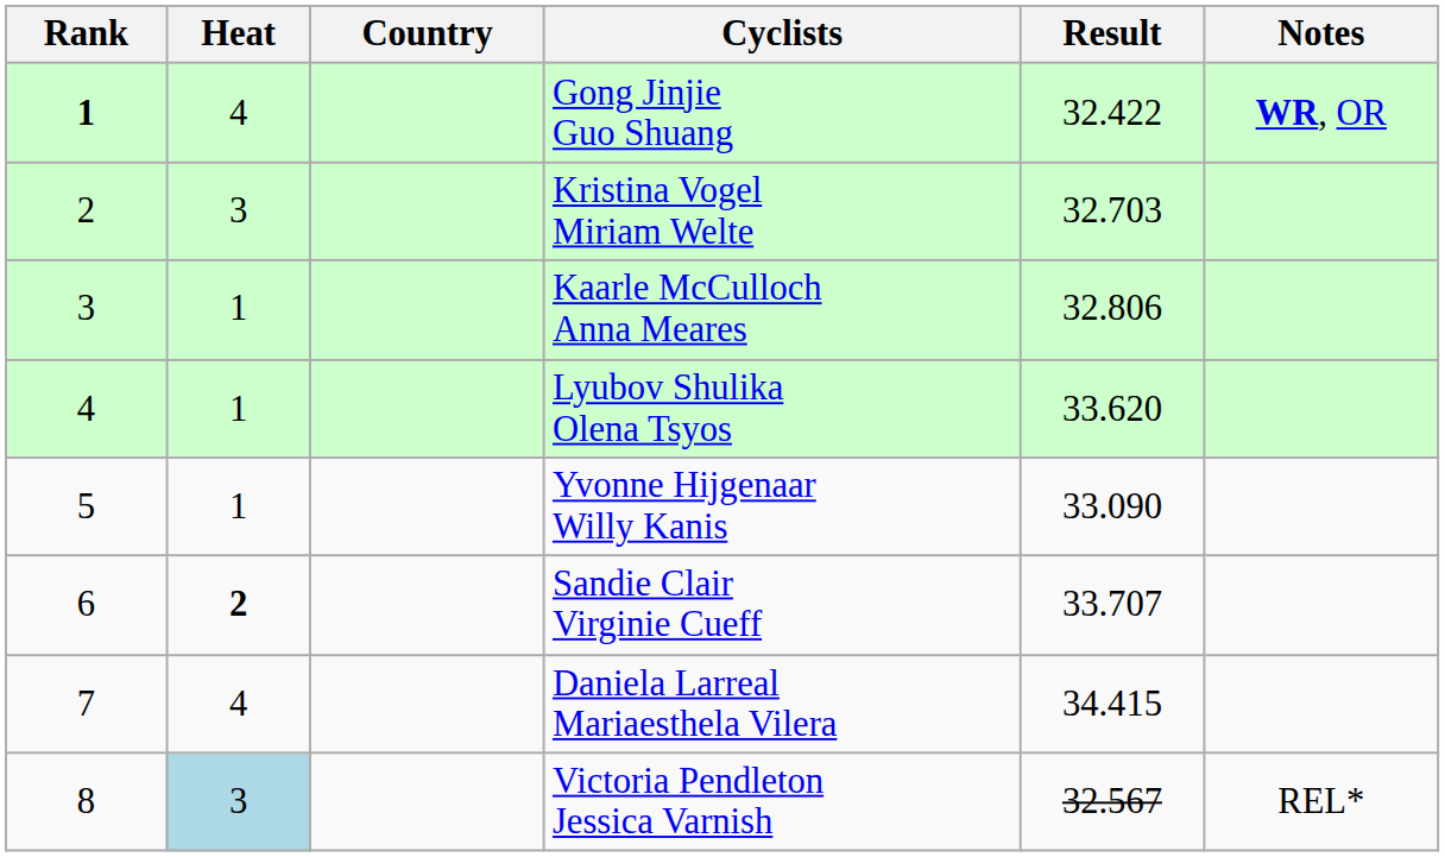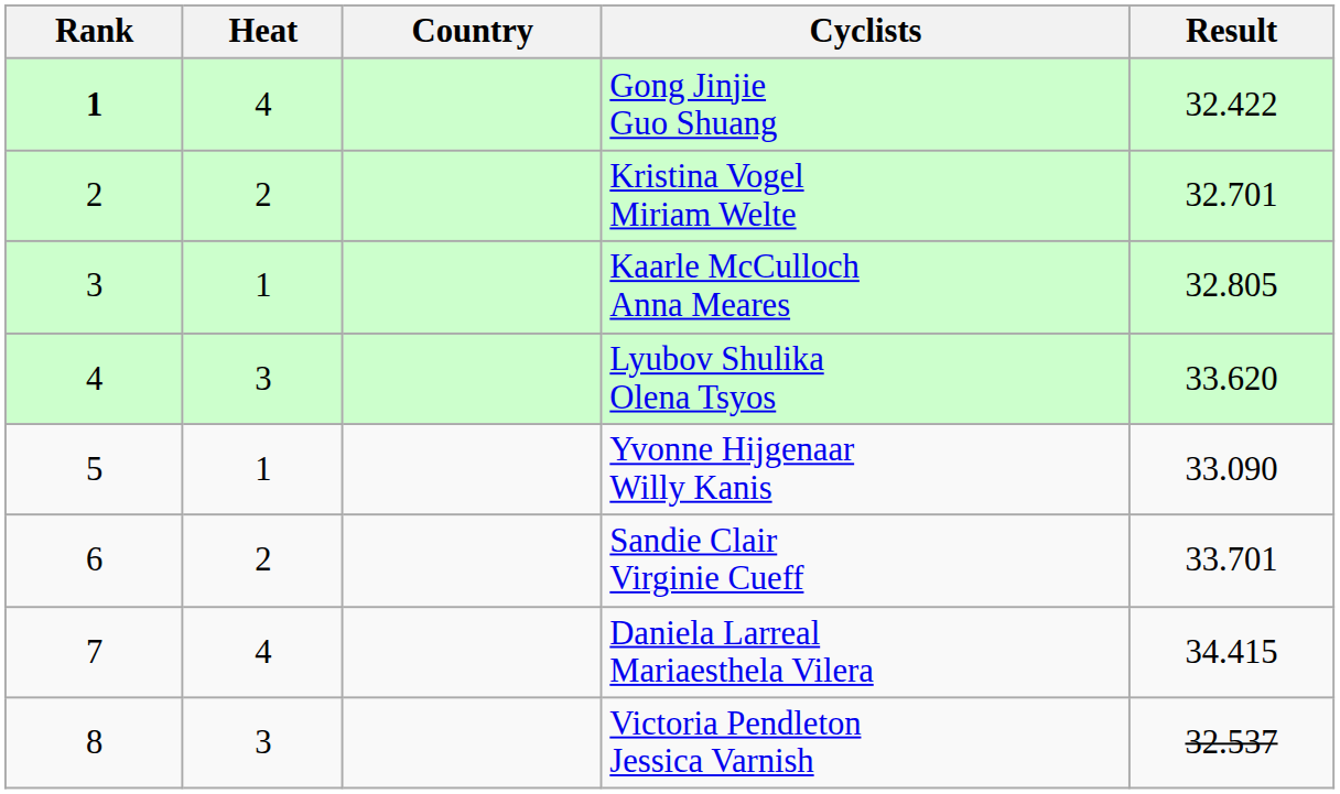- column: Notes | WR, OR | REL*
Kristina Vogel Miriam Welte | Heat: 3 -> 2
Kristina Vogel Miriam Welte | Result: 32.703 -> 32.701
Kaarle McCulloch Anna Meares | Result: 32.806 -> 32.805
Lyubov Shulika Olena Tsyos | Heat: 1 -> 3
Sandie Clair Virginie Cueff | Heat: bold -> normal
Sandie Clair Virginie Cueff | Result: 33.707 -> 33.701
Victoria Pendleton Jessica Varnish | Heat: lightblue background -> no background
Victoria Pendleton Jessica Varnish | Result: 32.567 -> 32.537
